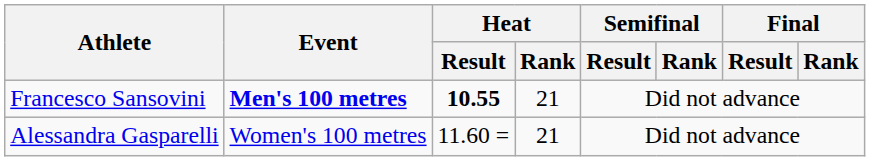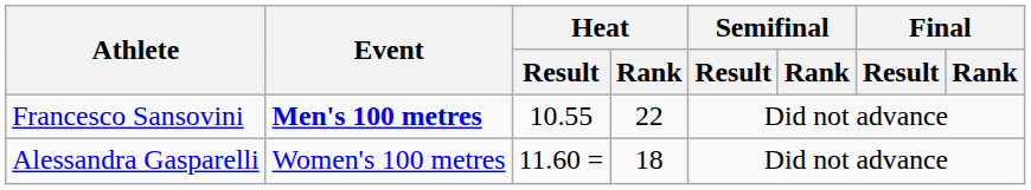Francesco Sansovini | Heat / Result: bold -> normal
Francesco Sansovini | Heat / Rank: 21 -> 22
Alessandra Gasparelli | Heat / Rank: 21 -> 18
